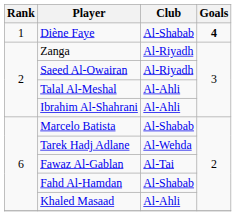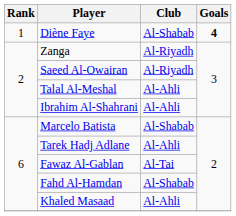Tarek Hadj Adlane | Club: Al-Wehda -> Al-Ahli
